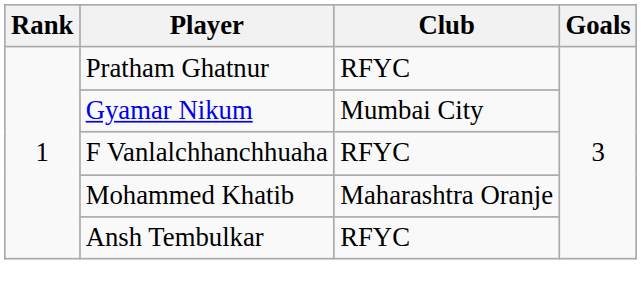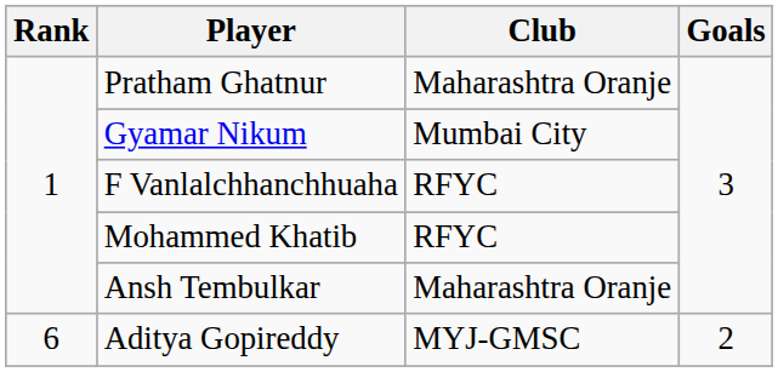Pratham Ghatnur | Club: RFYC -> Maharashtra Oranje
Mohammed Khatib | Club: Maharashtra Oranje -> RFYC
Ansh Tembulkar | Club: RFYC -> Maharashtra Oranje
+ row: 6 | Aditya Gopireddy | MYJ-GMSC | 2
